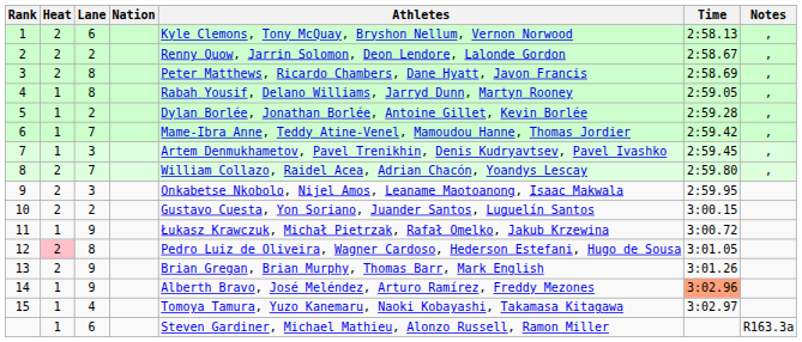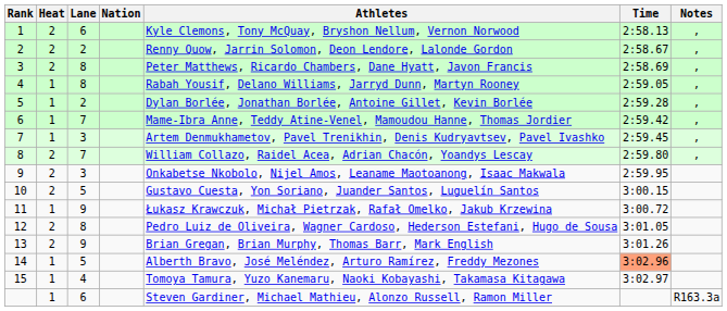10 | Lane: 2 -> 5
12 | Heat: pink background -> no background
14 | Lane: 9 -> 5
